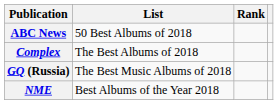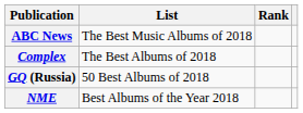ABC News | List: 50 Best Albums of 2018 -> The Best Music Albums of 2018
GQ (Russia) | List: The Best Music Albums of 2018 -> 50 Best Albums of 2018
